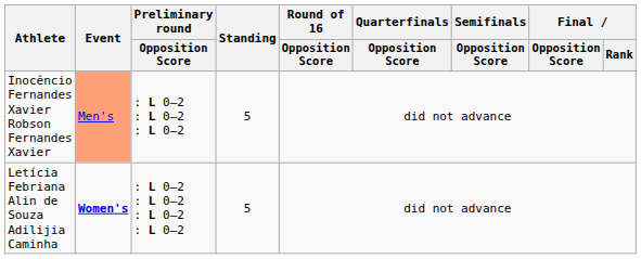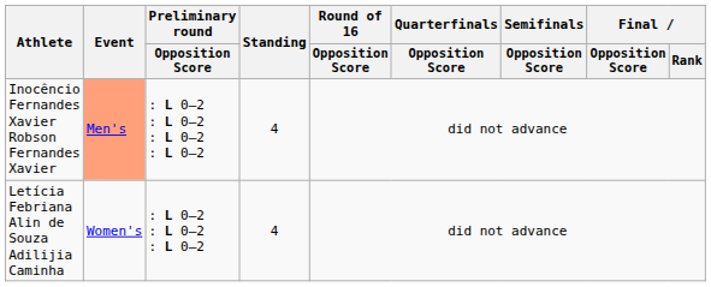Inocêncio Fernandes Xavier Robson Fernandes Xavier | Preliminary round / Opposition Score: : L 0–2 : L 0–2 : L 0–2 -> : L 0–2 : L 0–2 : L 0–2 : L 0–2
Inocêncio Fernandes Xavier Robson Fernandes Xavier | Standing: 5 -> 4
Letícia Febriana Alin de Souza Adilijia Caminha | Event: bold -> normal
Letícia Febriana Alin de Souza Adilijia Caminha | Preliminary round / Opposition Score: : L 0–2 : L 0–2 : L 0–2 : L 0–2 -> : L 0–2 : L 0–2 : L 0–2
Letícia Febriana Alin de Souza Adilijia Caminha | Standing: 5 -> 4
